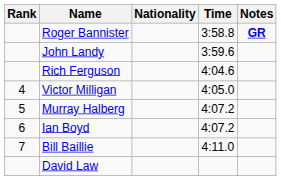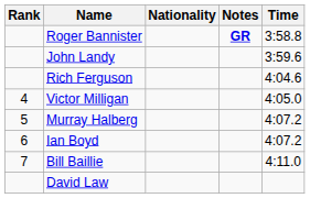columns swapped: Time <-> Notes
